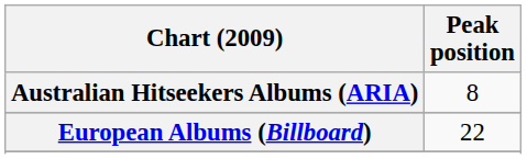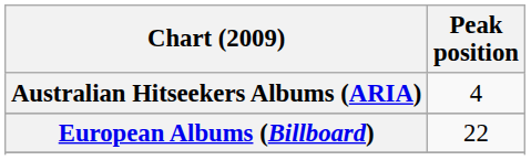Australian Hitseekers Albums (ARIA) | Peak position: 8 -> 4
